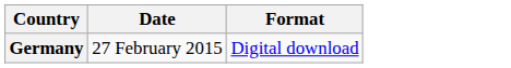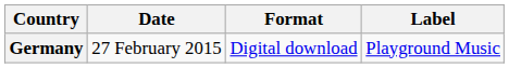+ column: Label | Playground Music
